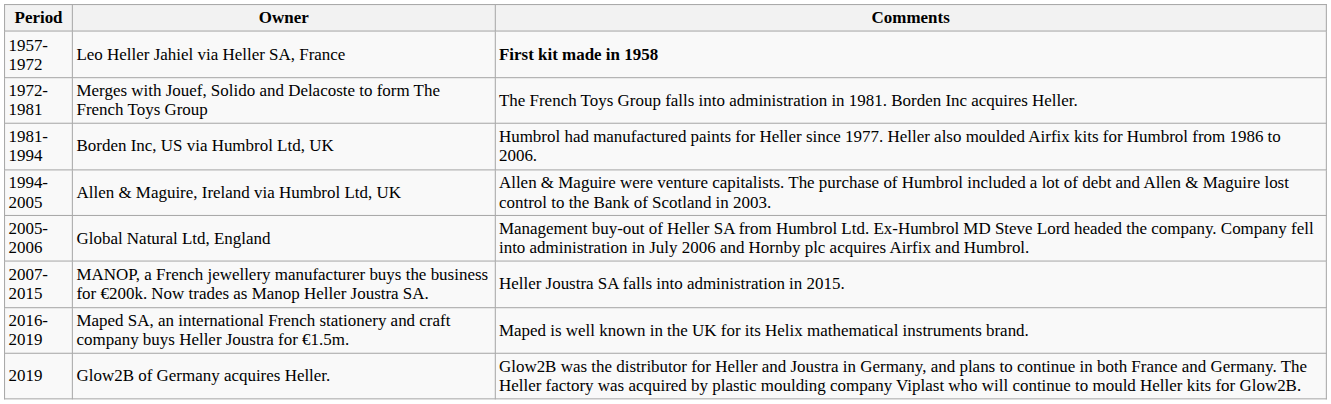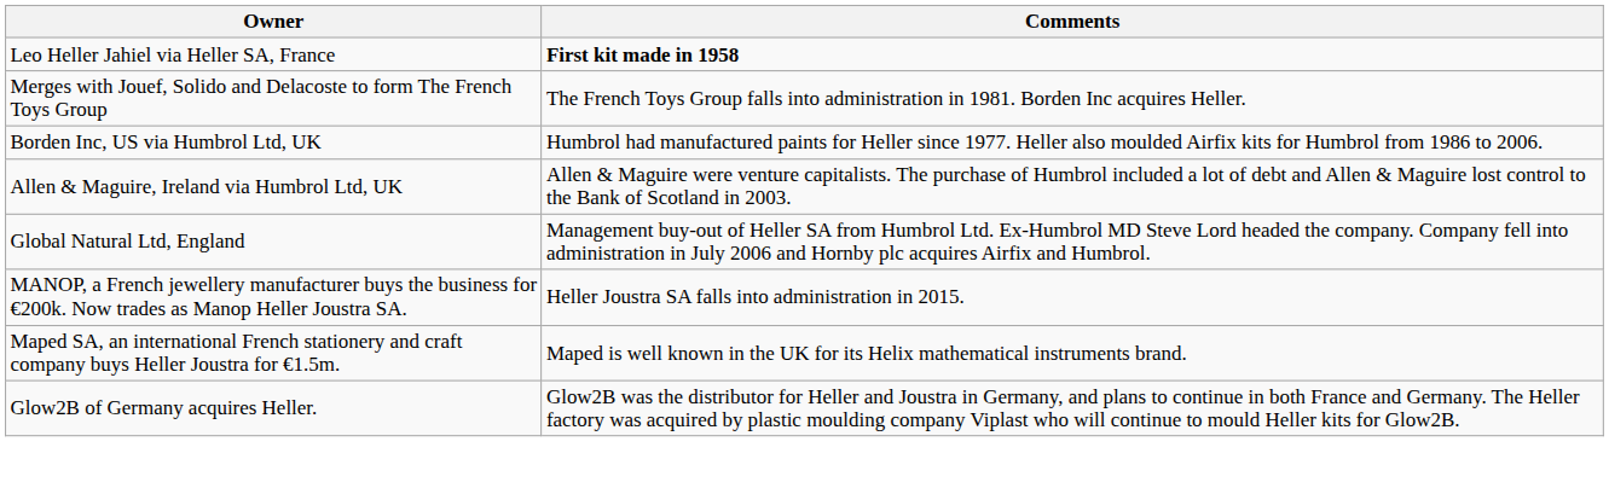- column: Period | 1957-1972 | 1972-1981 | 1981-1994 | 1994-2005 | 2005-2006 | 2007-2015 | 2016-2019 | 2019
